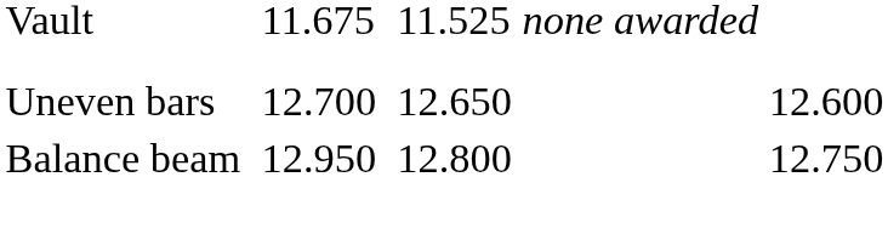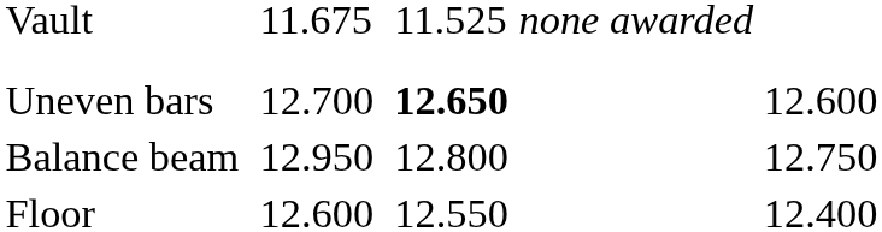Uneven bars | column 5: normal -> bold
+ row: Floor | 12.600 | 12.550 | 12.400
